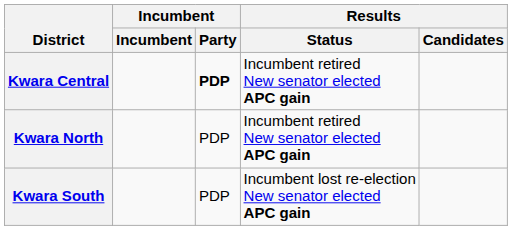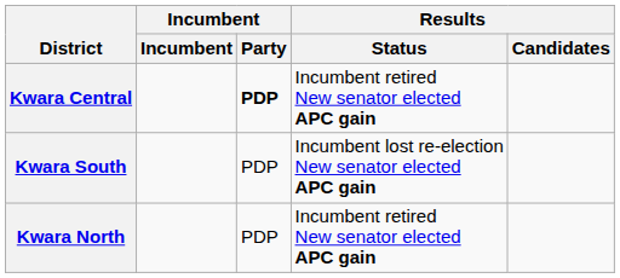rows swapped: Kwara North <-> Kwara South
